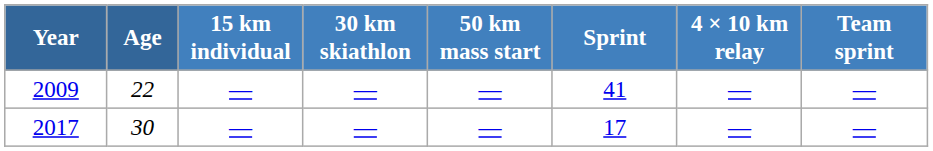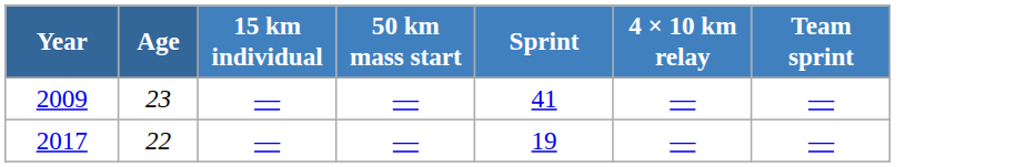- column: 30 km skiathlon | — | —
2009 | Age: 22 -> 23
2017 | Age: 30 -> 22
2017 | Sprint: 17 -> 19
